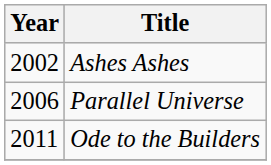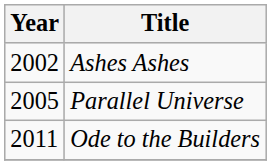Parallel Universe | Year: 2006 -> 2005
